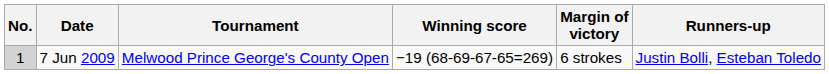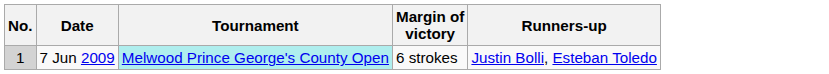- column: Winning score | −19 (68-69-67-65=269)
7 Jun 2009 | Tournament: no background -> paleturquoise background
